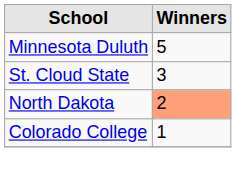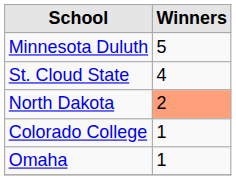St. Cloud State | Winners: 3 -> 4
+ row: Omaha | 1
